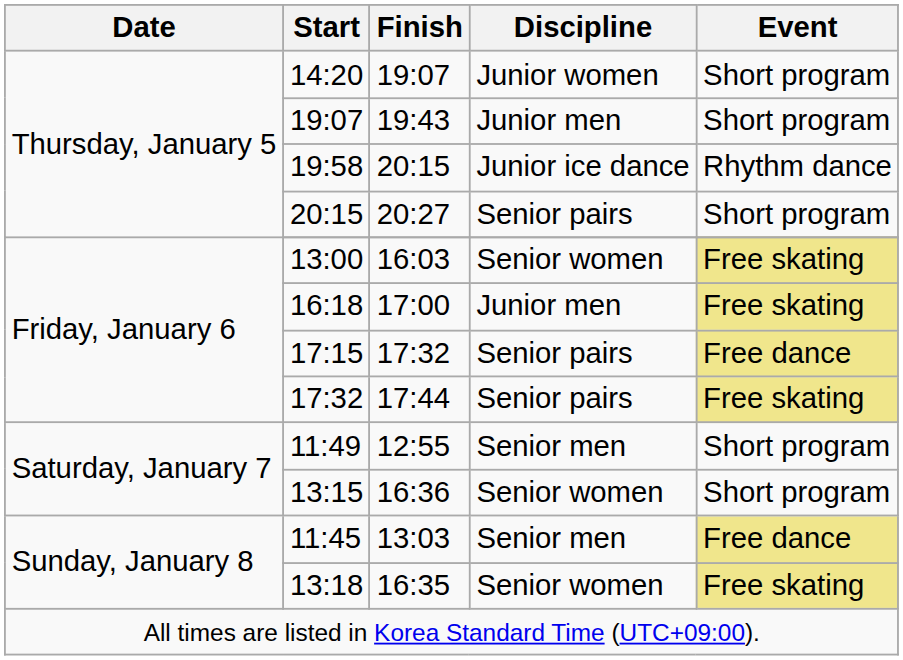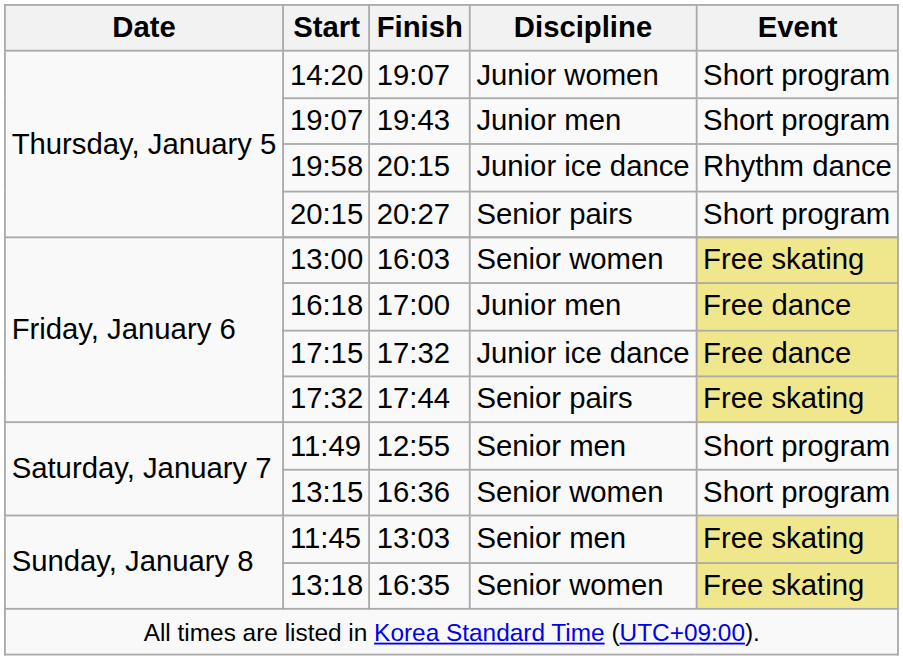16:18 | Event: Free skating -> Free dance
17:15 | Discipline: Senior pairs -> Junior ice dance
11:45 | Event: Free dance -> Free skating
